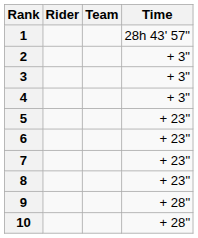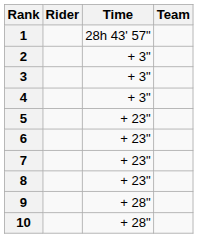columns swapped: Team <-> Time
